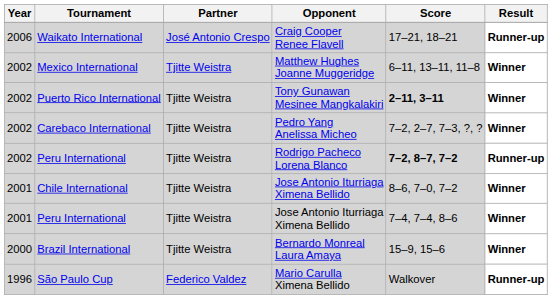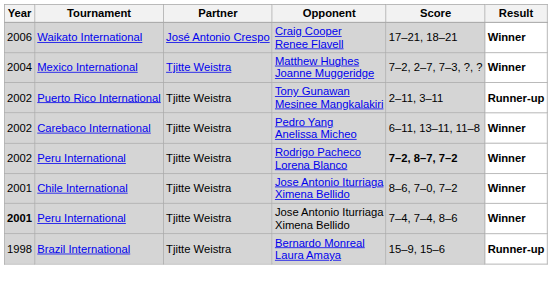Waikato International | Result: Runner-up -> Winner
Mexico International | Year: 2002 -> 2004
Mexico International | Score: 6–11, 13–11, 11–8 -> 7–2, 2–7, 7–3, ?, ?
Puerto Rico International | Score: bold -> normal
Puerto Rico International | Result: Winner -> Runner-up
Carebaco International | Score: 7–2, 2–7, 7–3, ?, ? -> 6–11, 13–11, 11–8
Peru International / Rodrigo Pacheco Lorena Blanco | Result: Runner-up -> Winner
Peru International / Jose Antonio Iturriaga Ximena Bellido | Year: normal -> bold
Brazil International | Year: 2000 -> 1998
Brazil International | Result: Winner -> Runner-up
- row: 1996 | São Paulo Cup | Federico Valdez | Mario Carulla Ximena Bellido | Walkover | Runner-up
